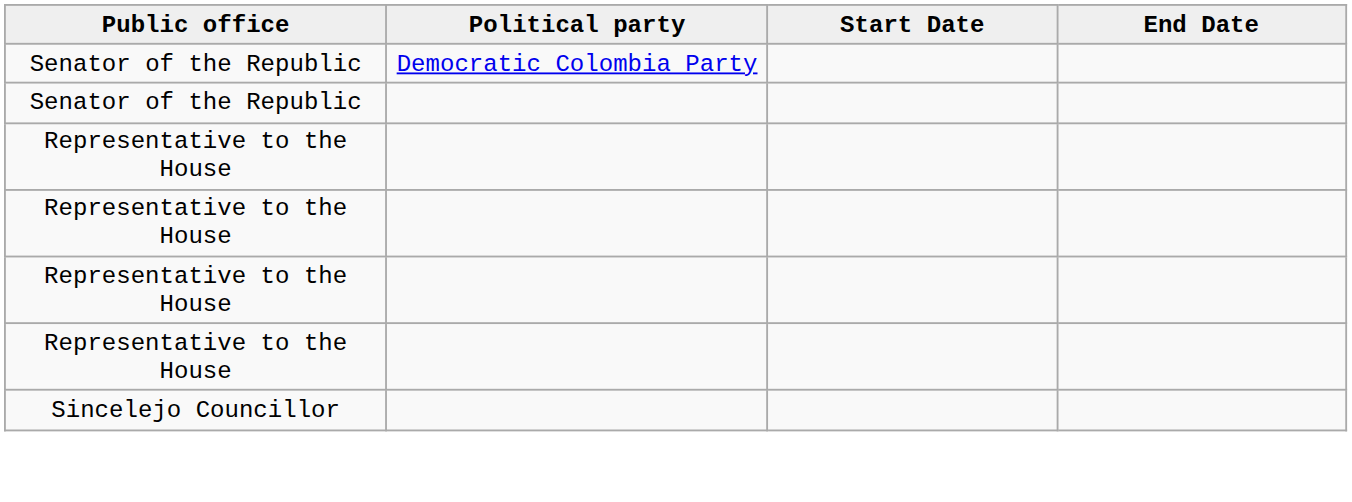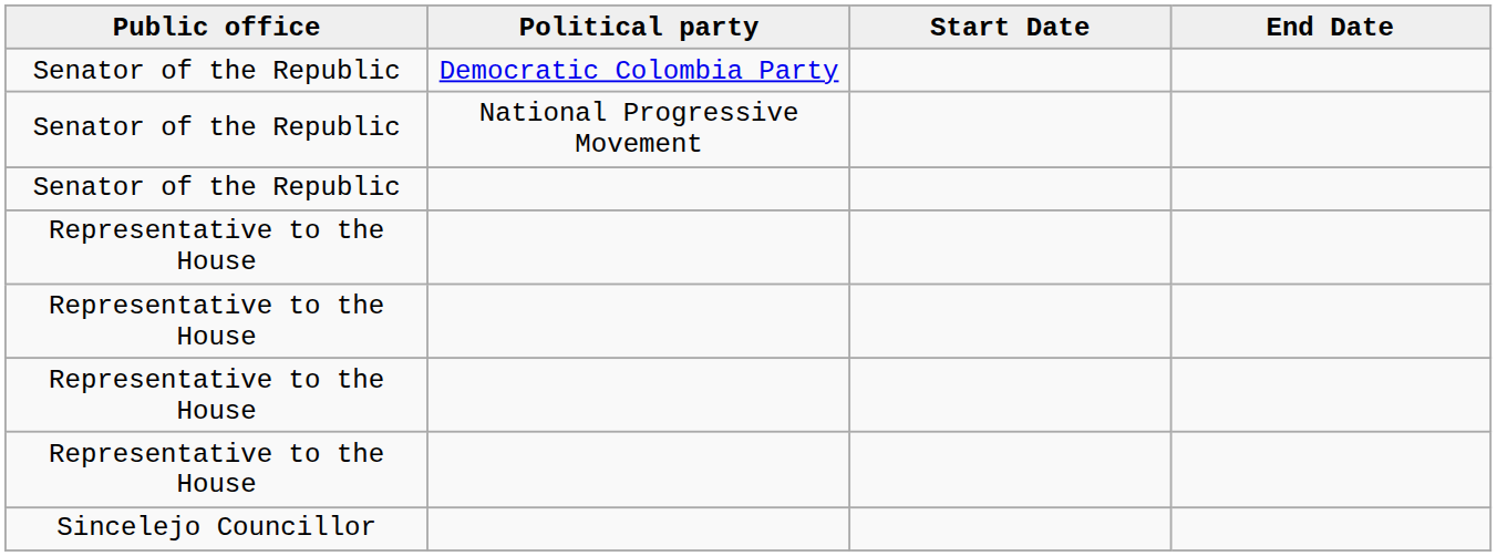+ row: Senator of the Republic | National Progressive Movement
